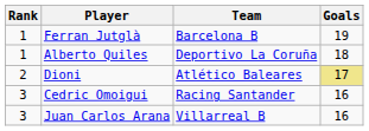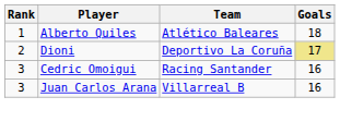- row: 1 | Ferran Jutglà | Barcelona B | 19
Alberto Quiles | Team: Deportivo La Coruña -> Atlético Baleares
Dioni | Team: Atlético Baleares -> Deportivo La Coruña
